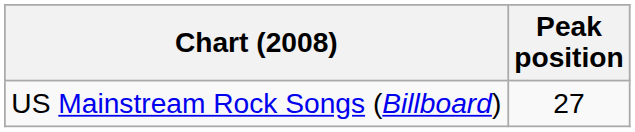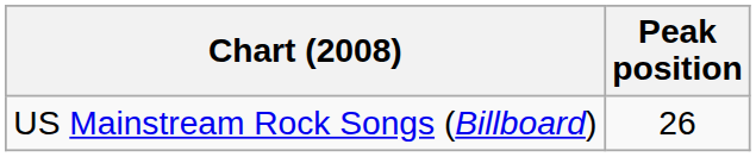US Mainstream Rock Songs (Billboard) | Peak position: 27 -> 26
